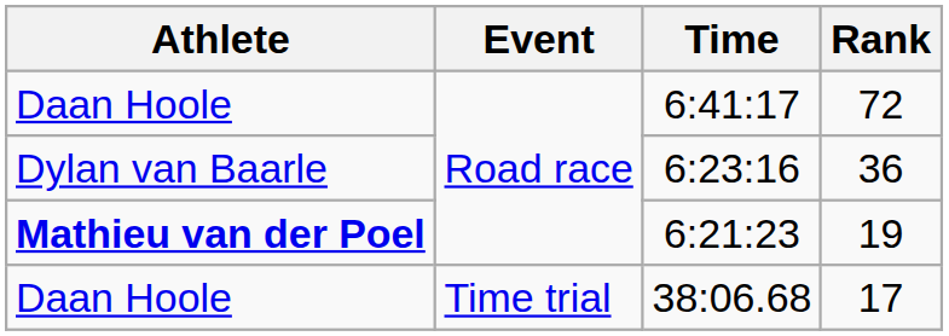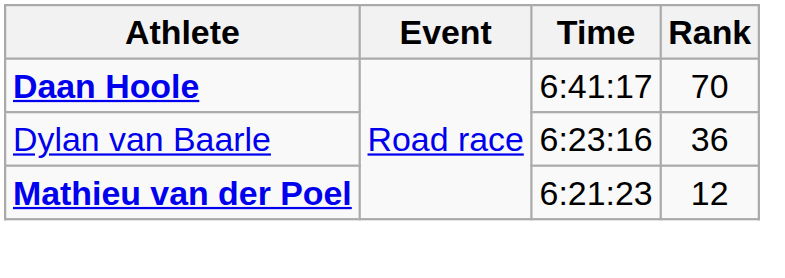6:41:17 | Athlete: normal -> bold
6:41:17 | Rank: 72 -> 70
6:21:23 | Rank: 19 -> 12
- row: Daan Hoole | Time trial | 38:06.68 | 17
